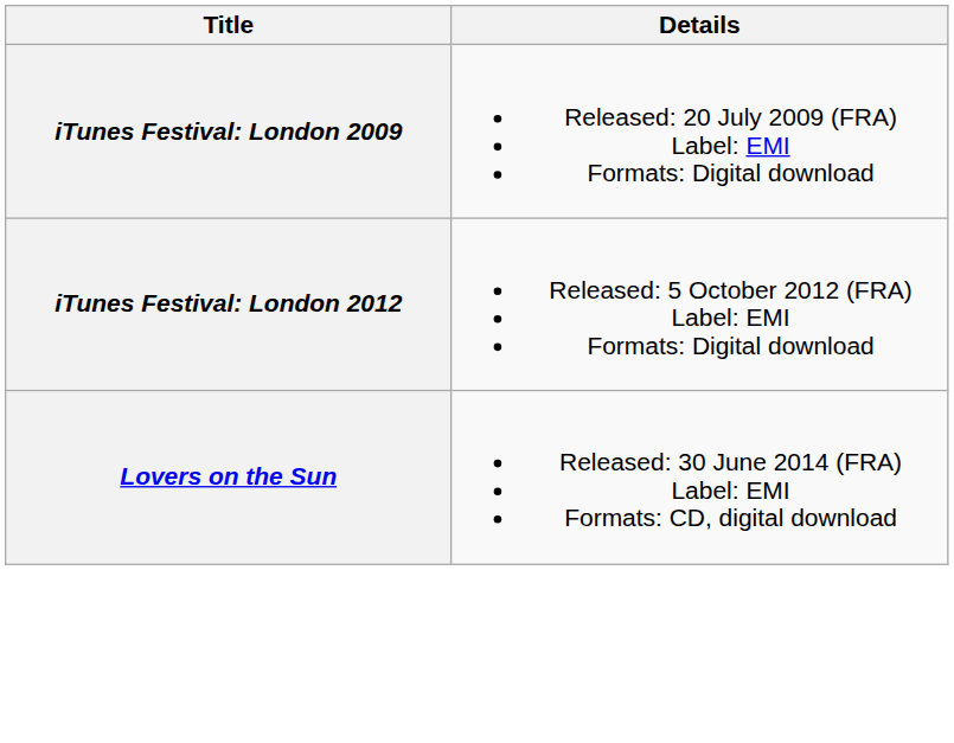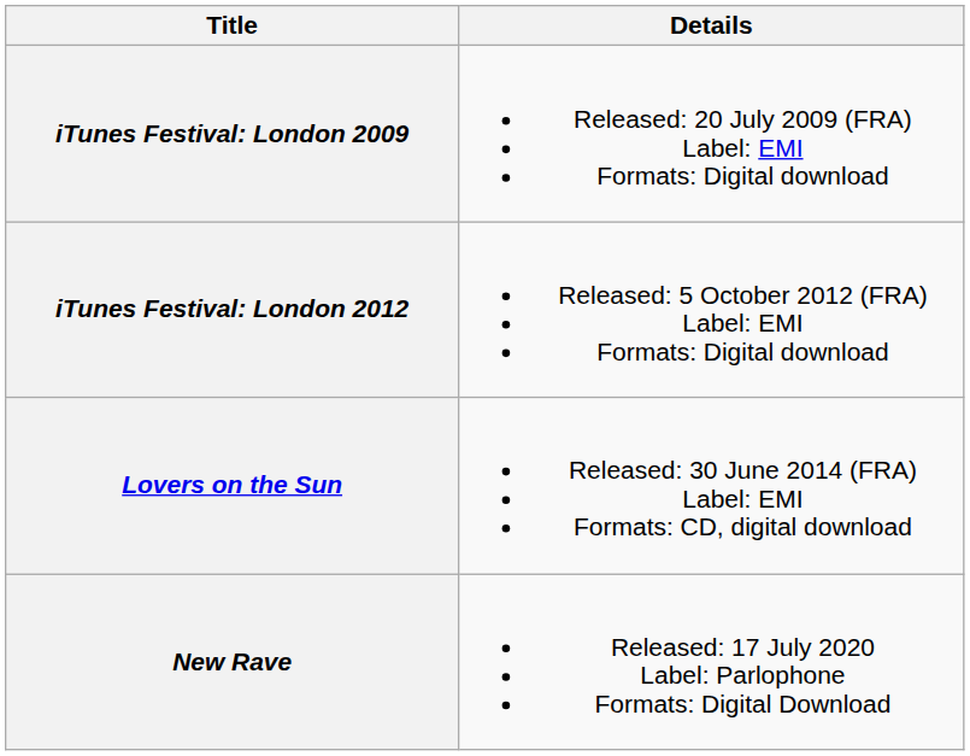+ row: New Rave | Released: 17 July 2020 Label: Parlophone Formats: Digital Download
